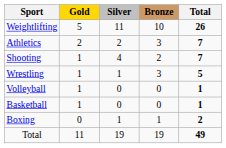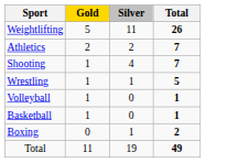- column: Bronze | 10 | 3 | 2 | 3 | 0 | 0 | 1 | 19
